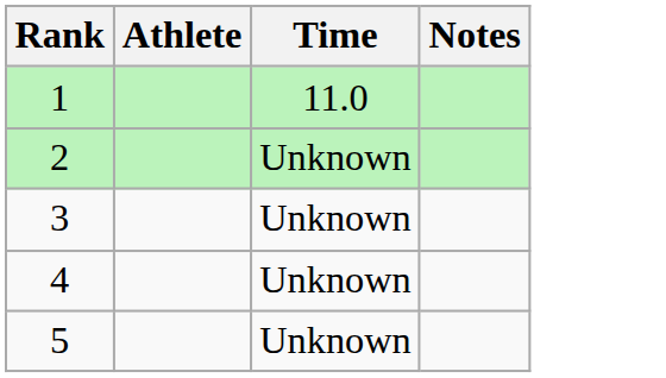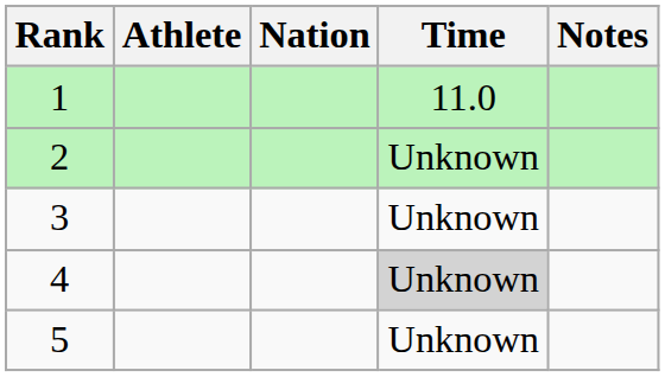+ column: Nation
4 | Time: no background -> lightgrey background
